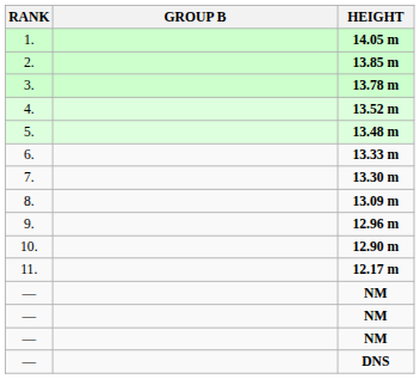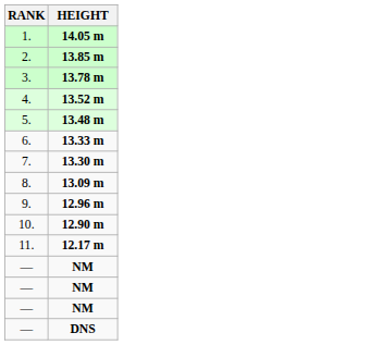- column: GROUP B
